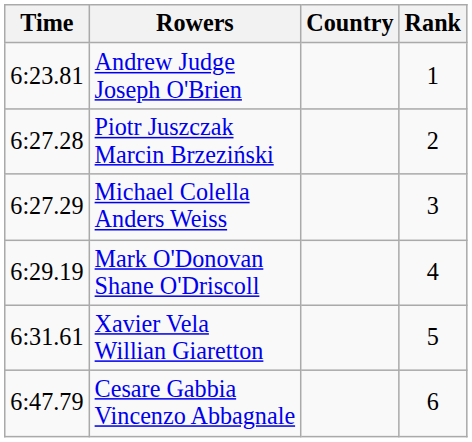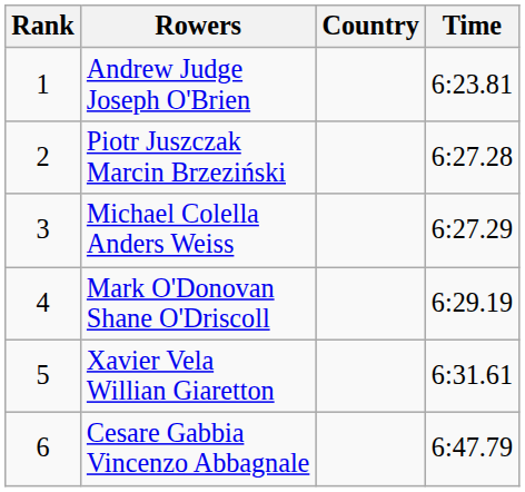columns swapped: Rank <-> Time
